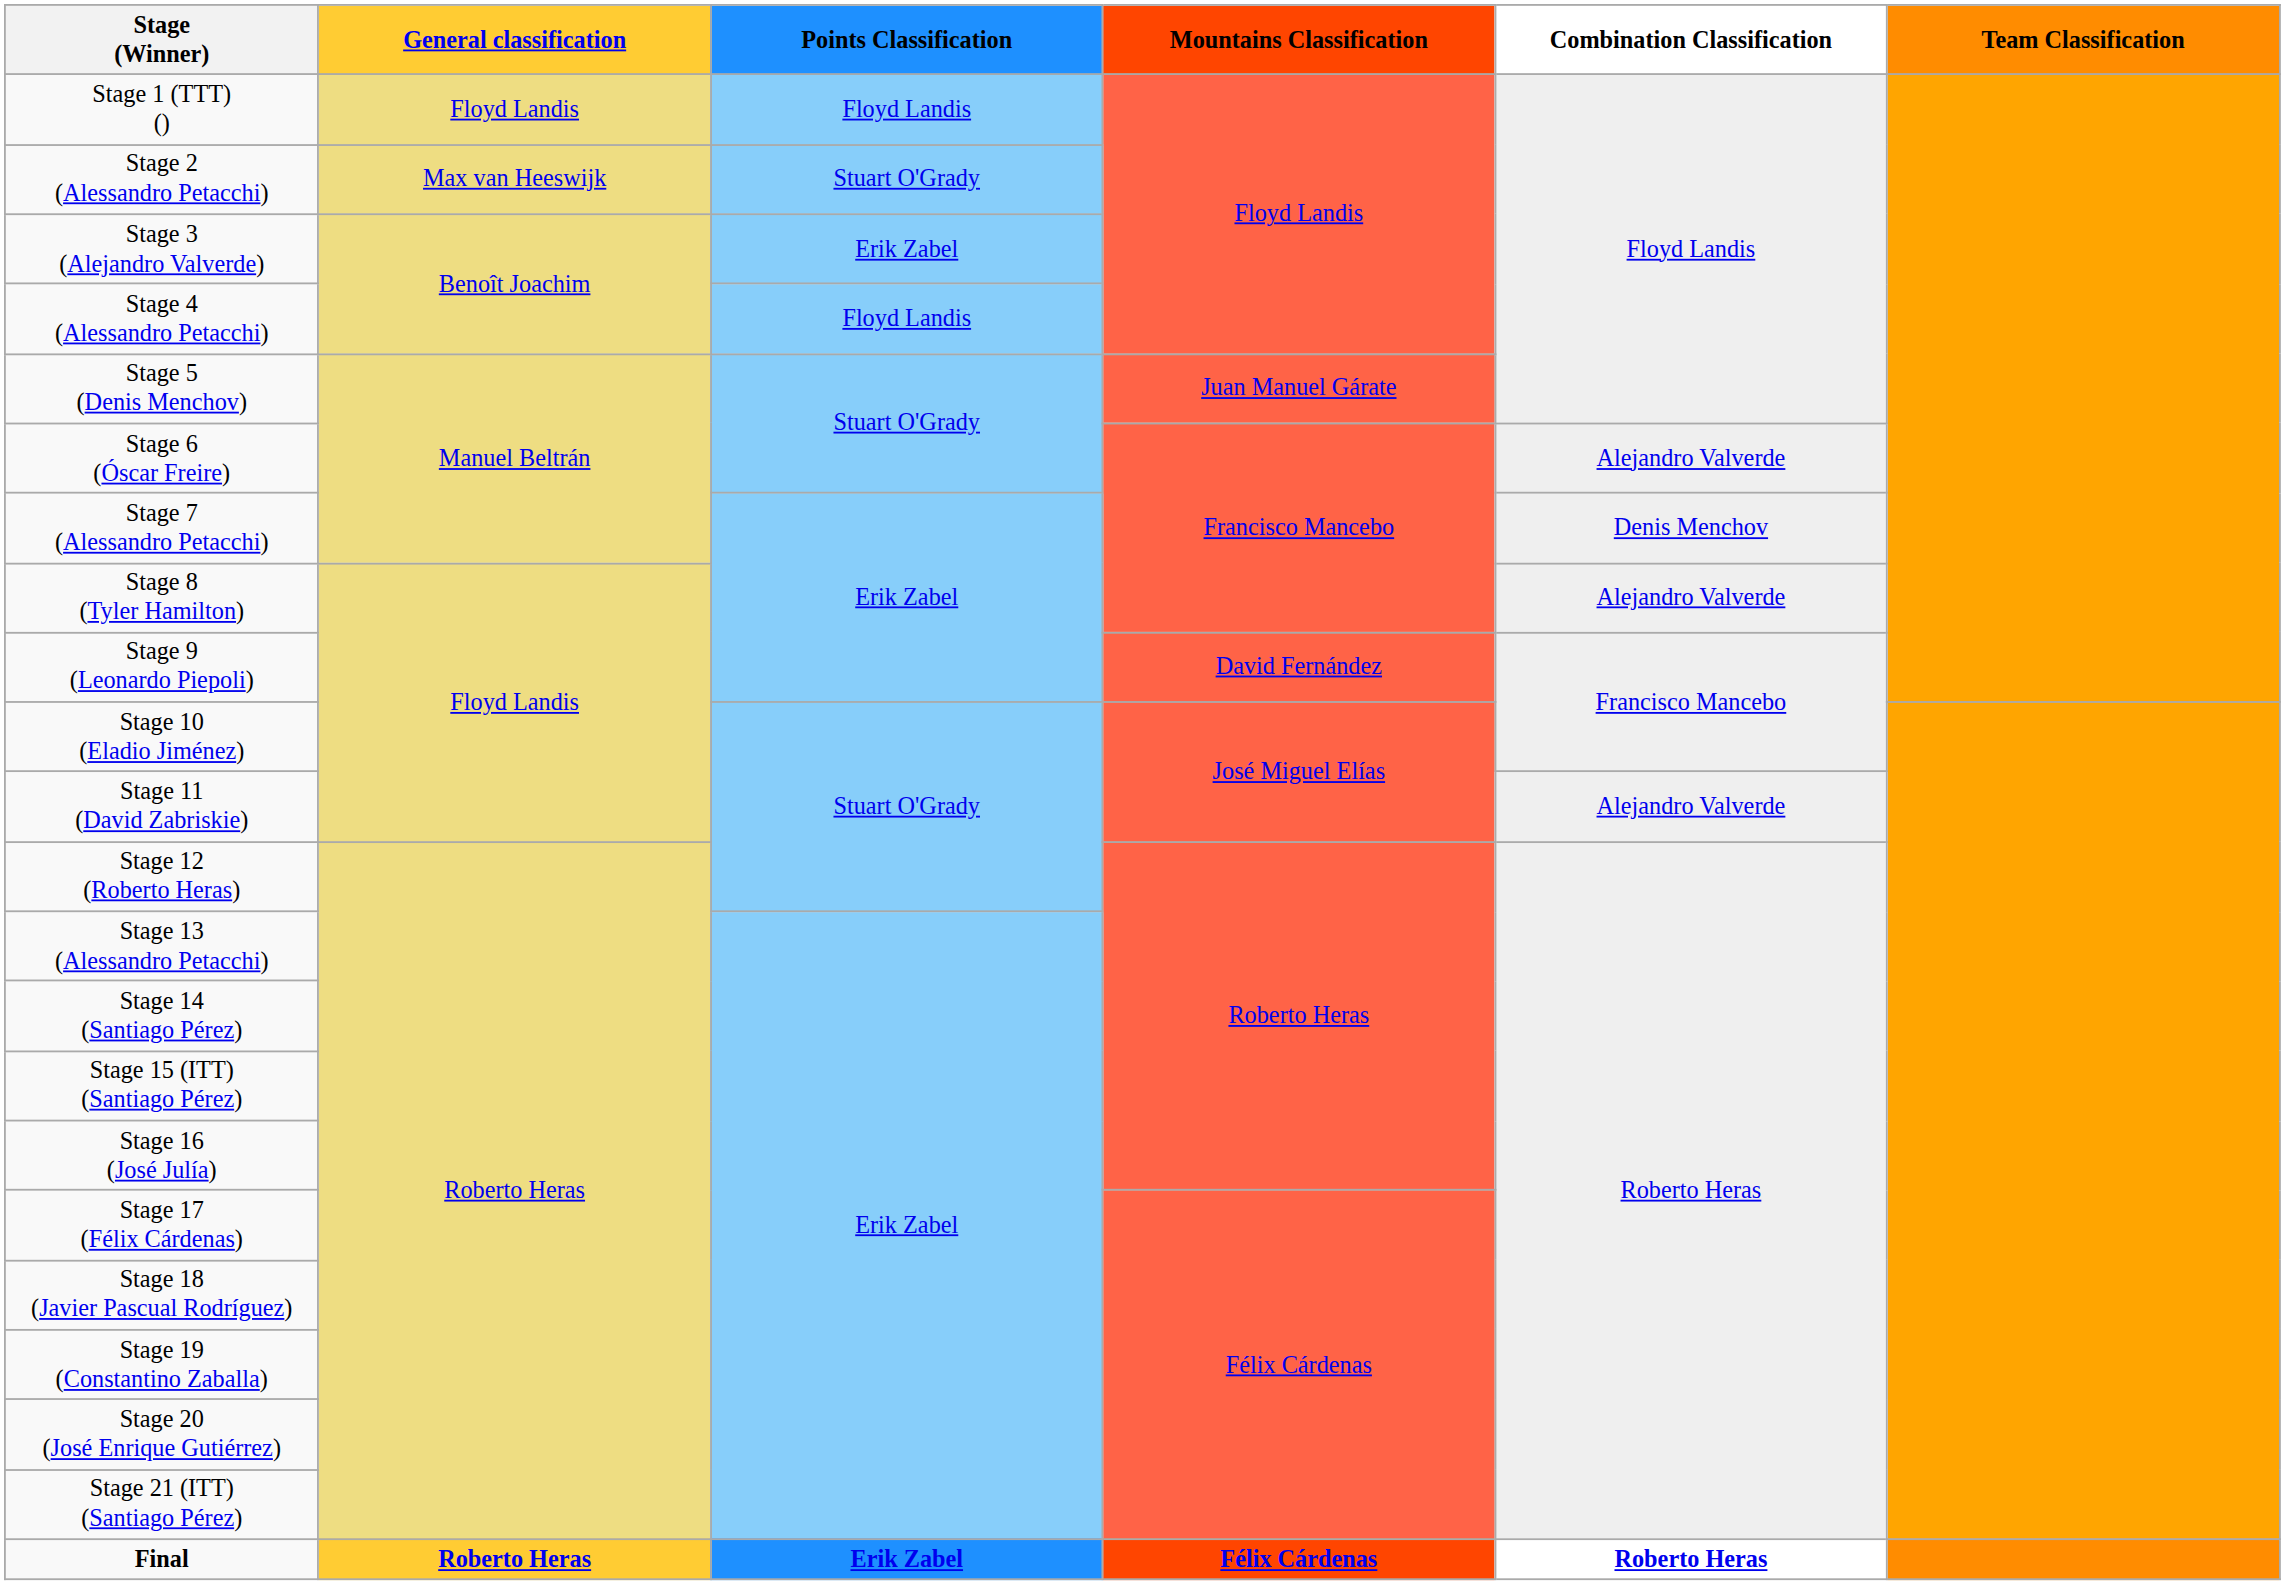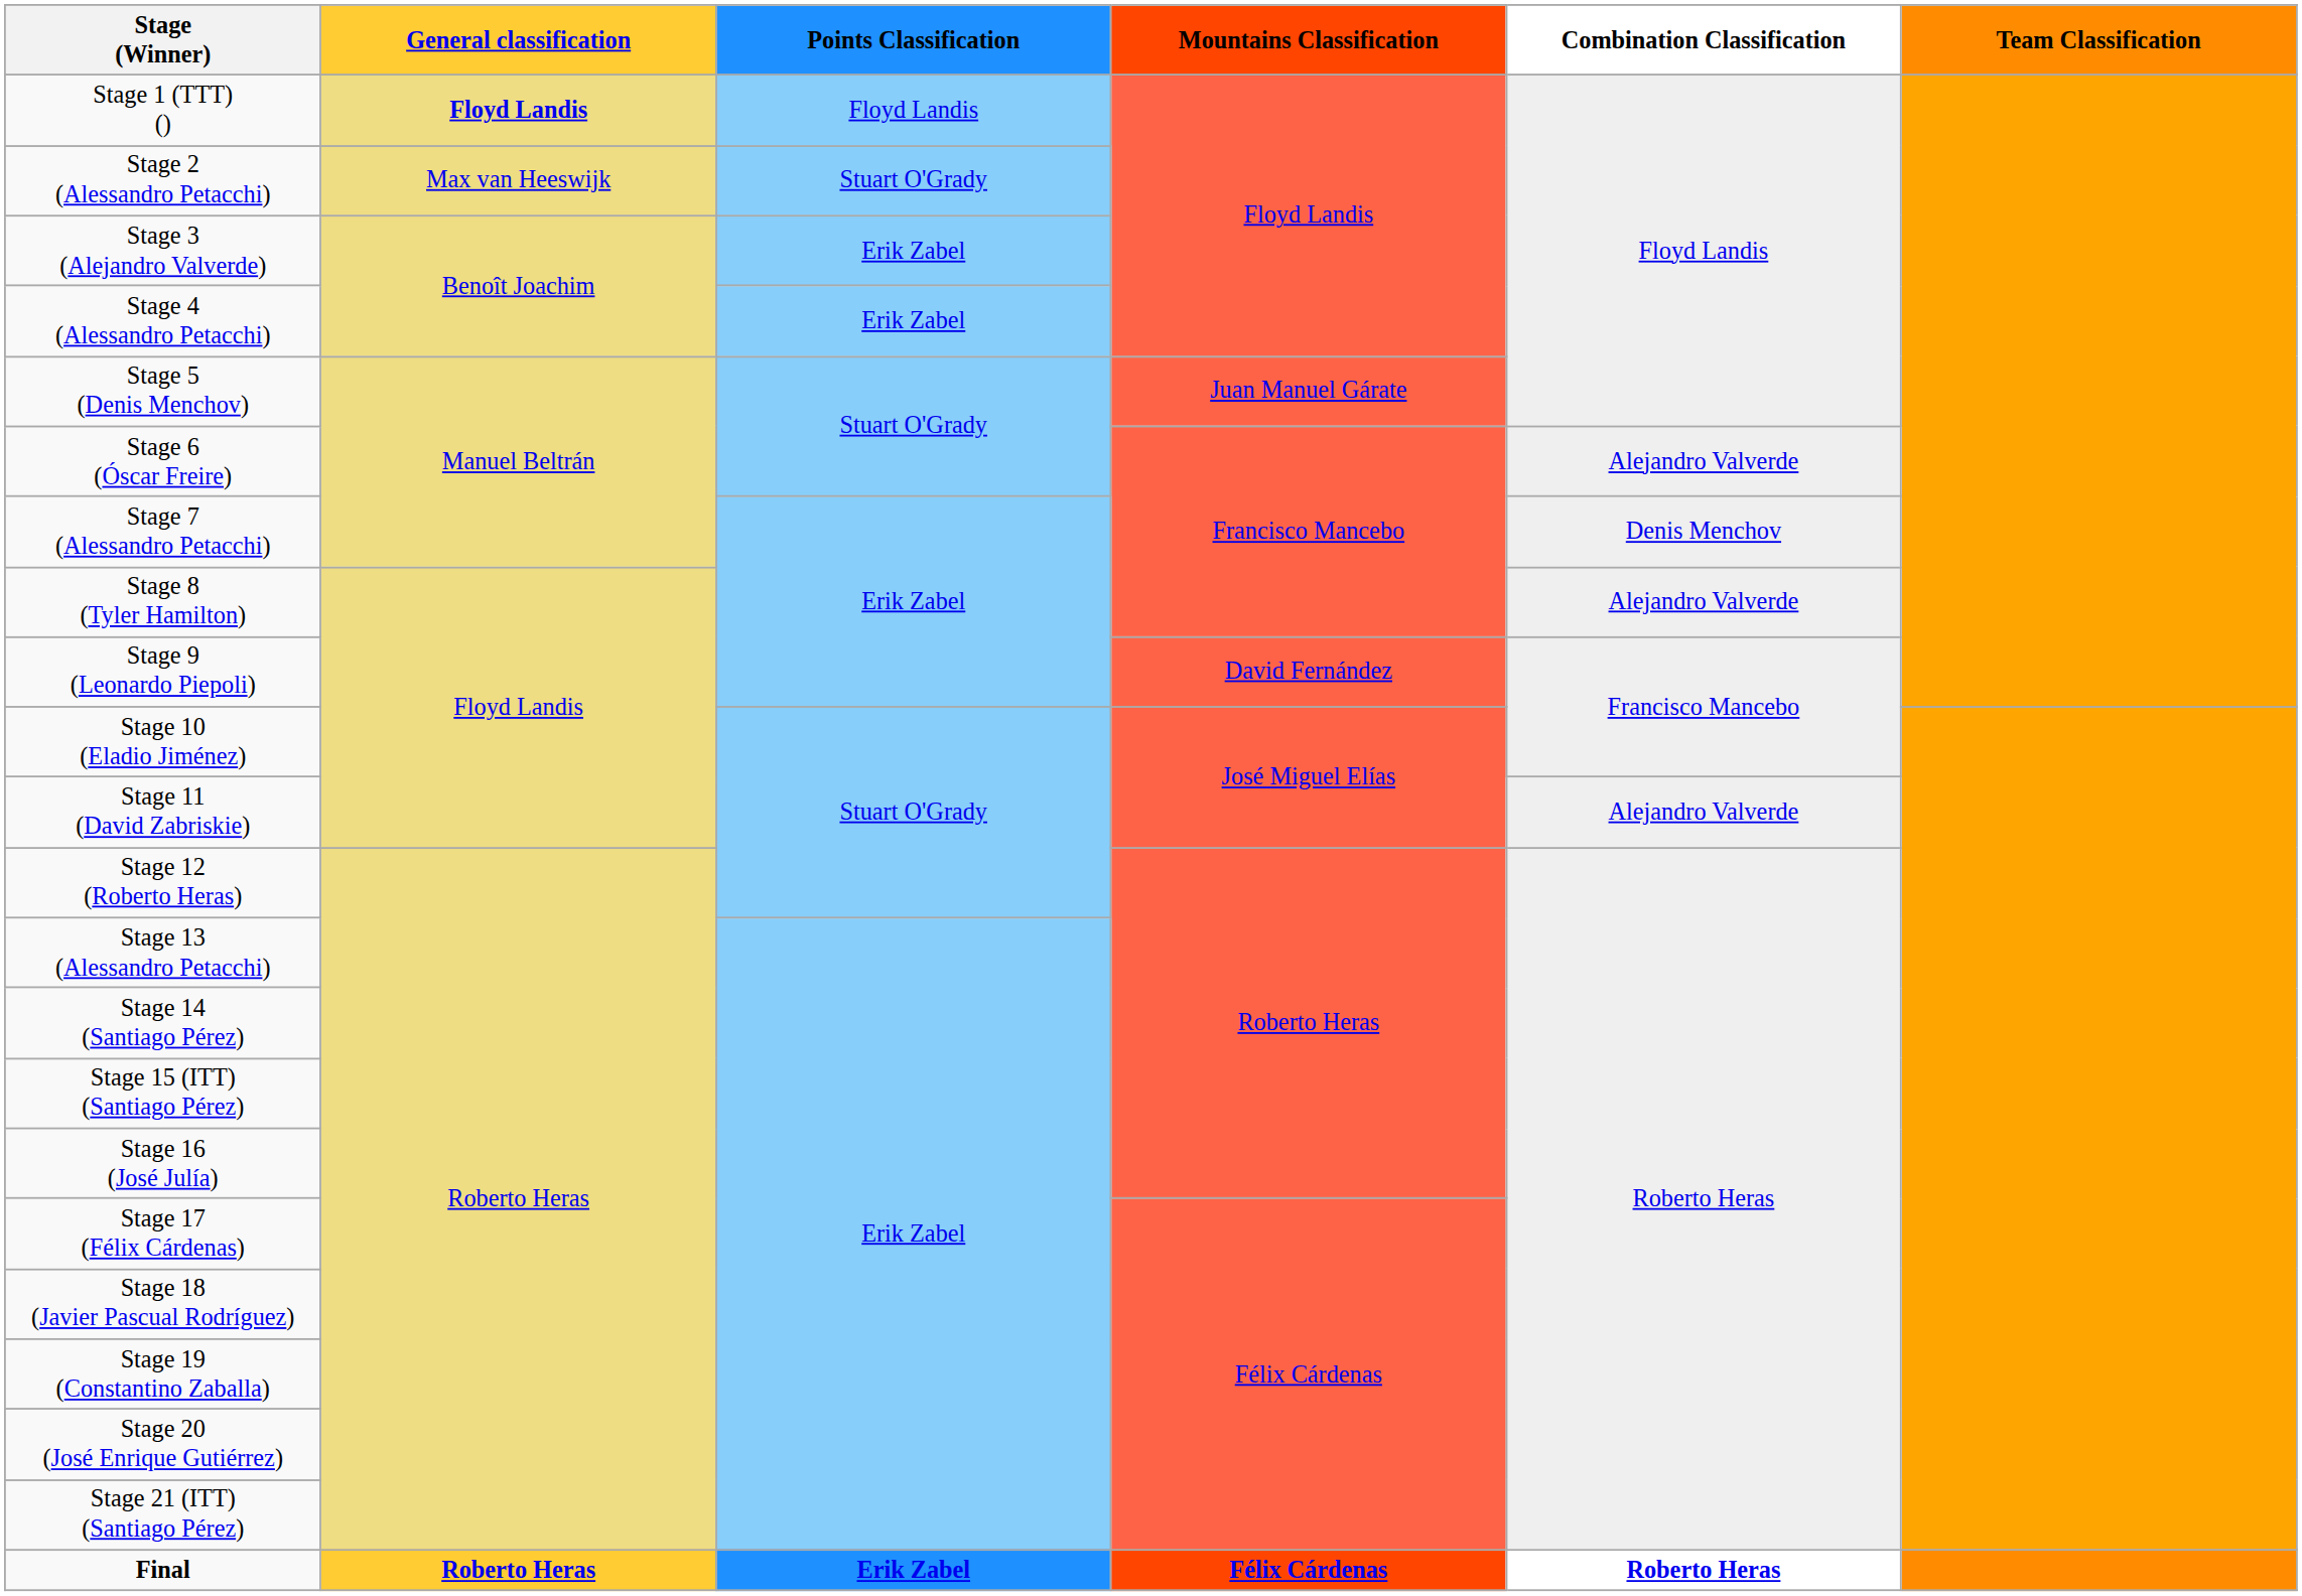Stage 1 (TTT) () | General classification: normal -> bold
Stage 4 (Alessandro Petacchi) | Points Classification: Floyd Landis -> Erik Zabel
